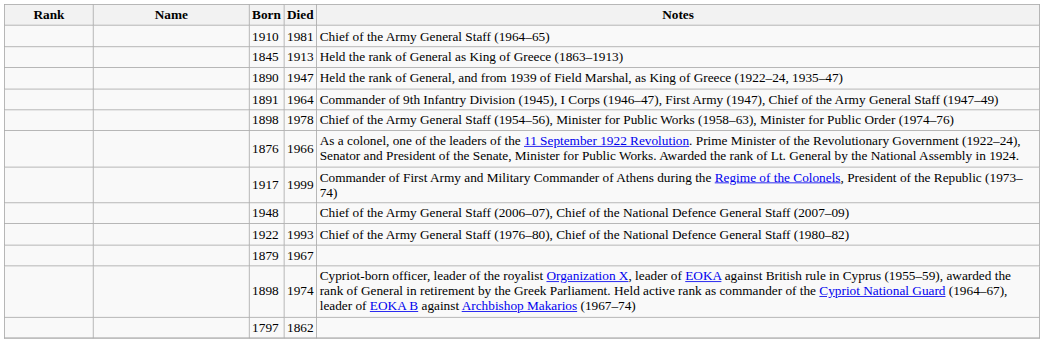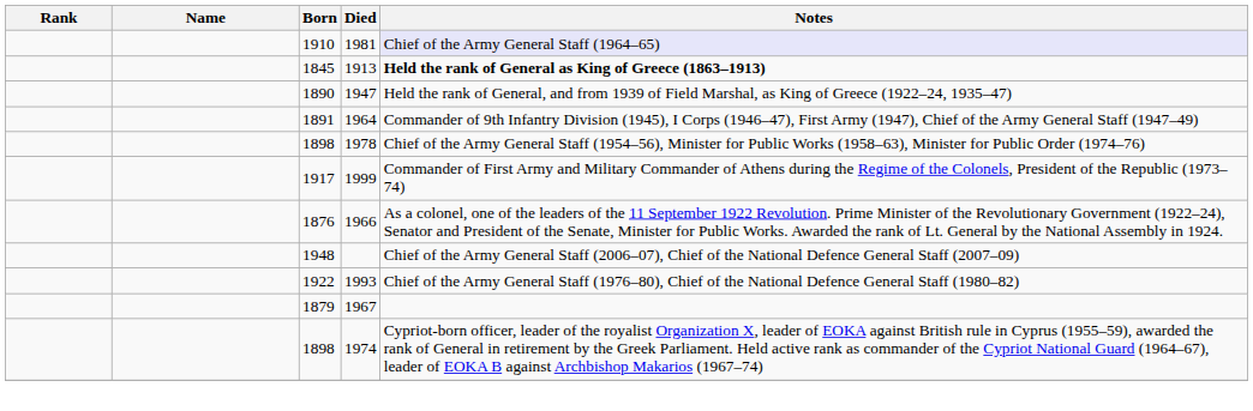1981 | Notes: no background -> lavender background
1913 | Notes: normal -> bold
rows swapped: 1999 <-> 1966
- row: 1797 | 1862
